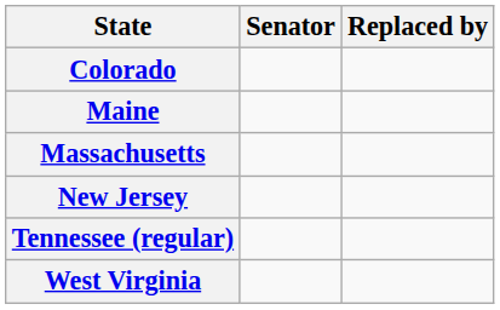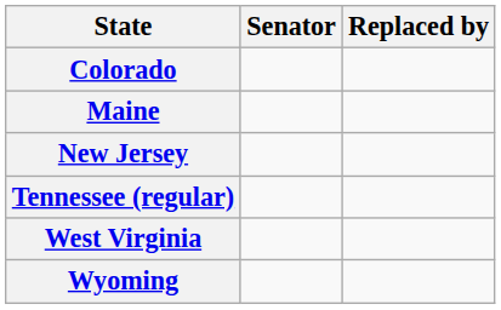- row: Massachusetts
+ row: Wyoming
